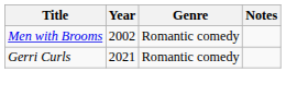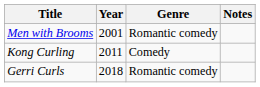Men with Brooms | Year: 2002 -> 2001
+ row: Kong Curling | 2011 | Comedy
Gerri Curls | Year: 2021 -> 2018
